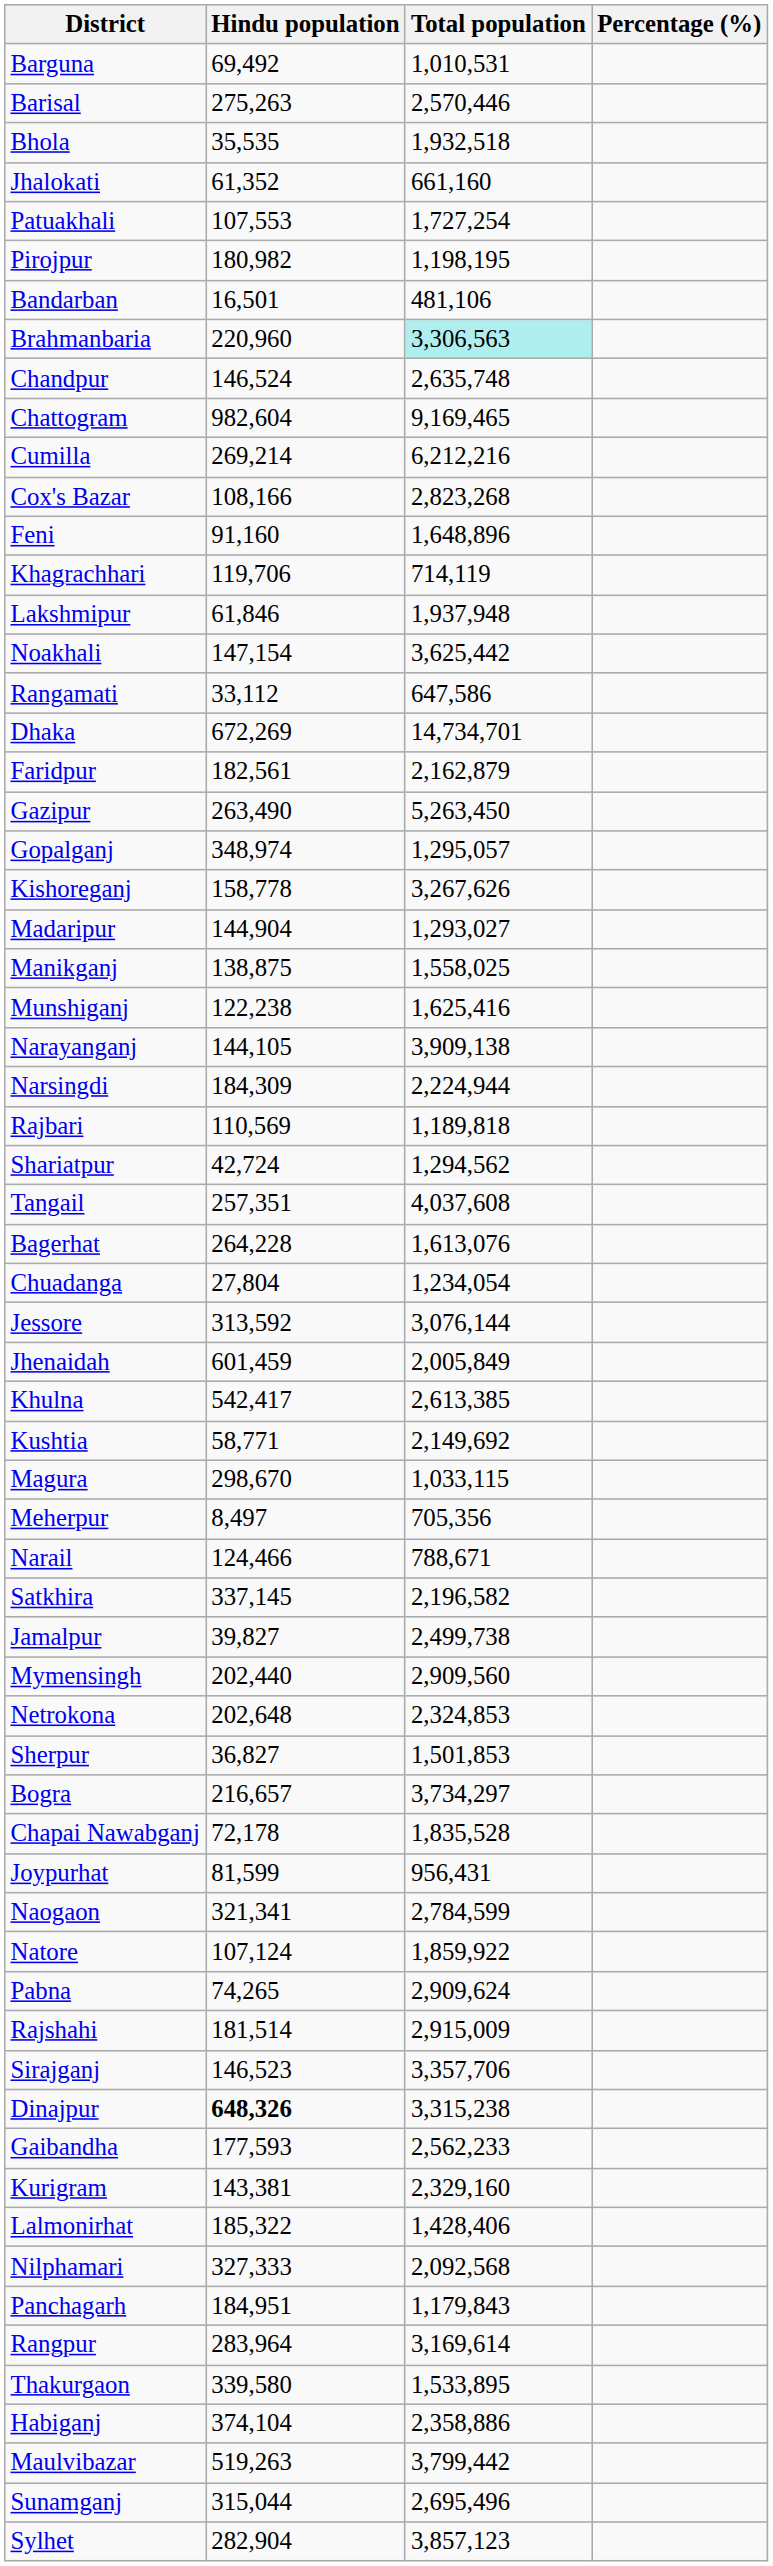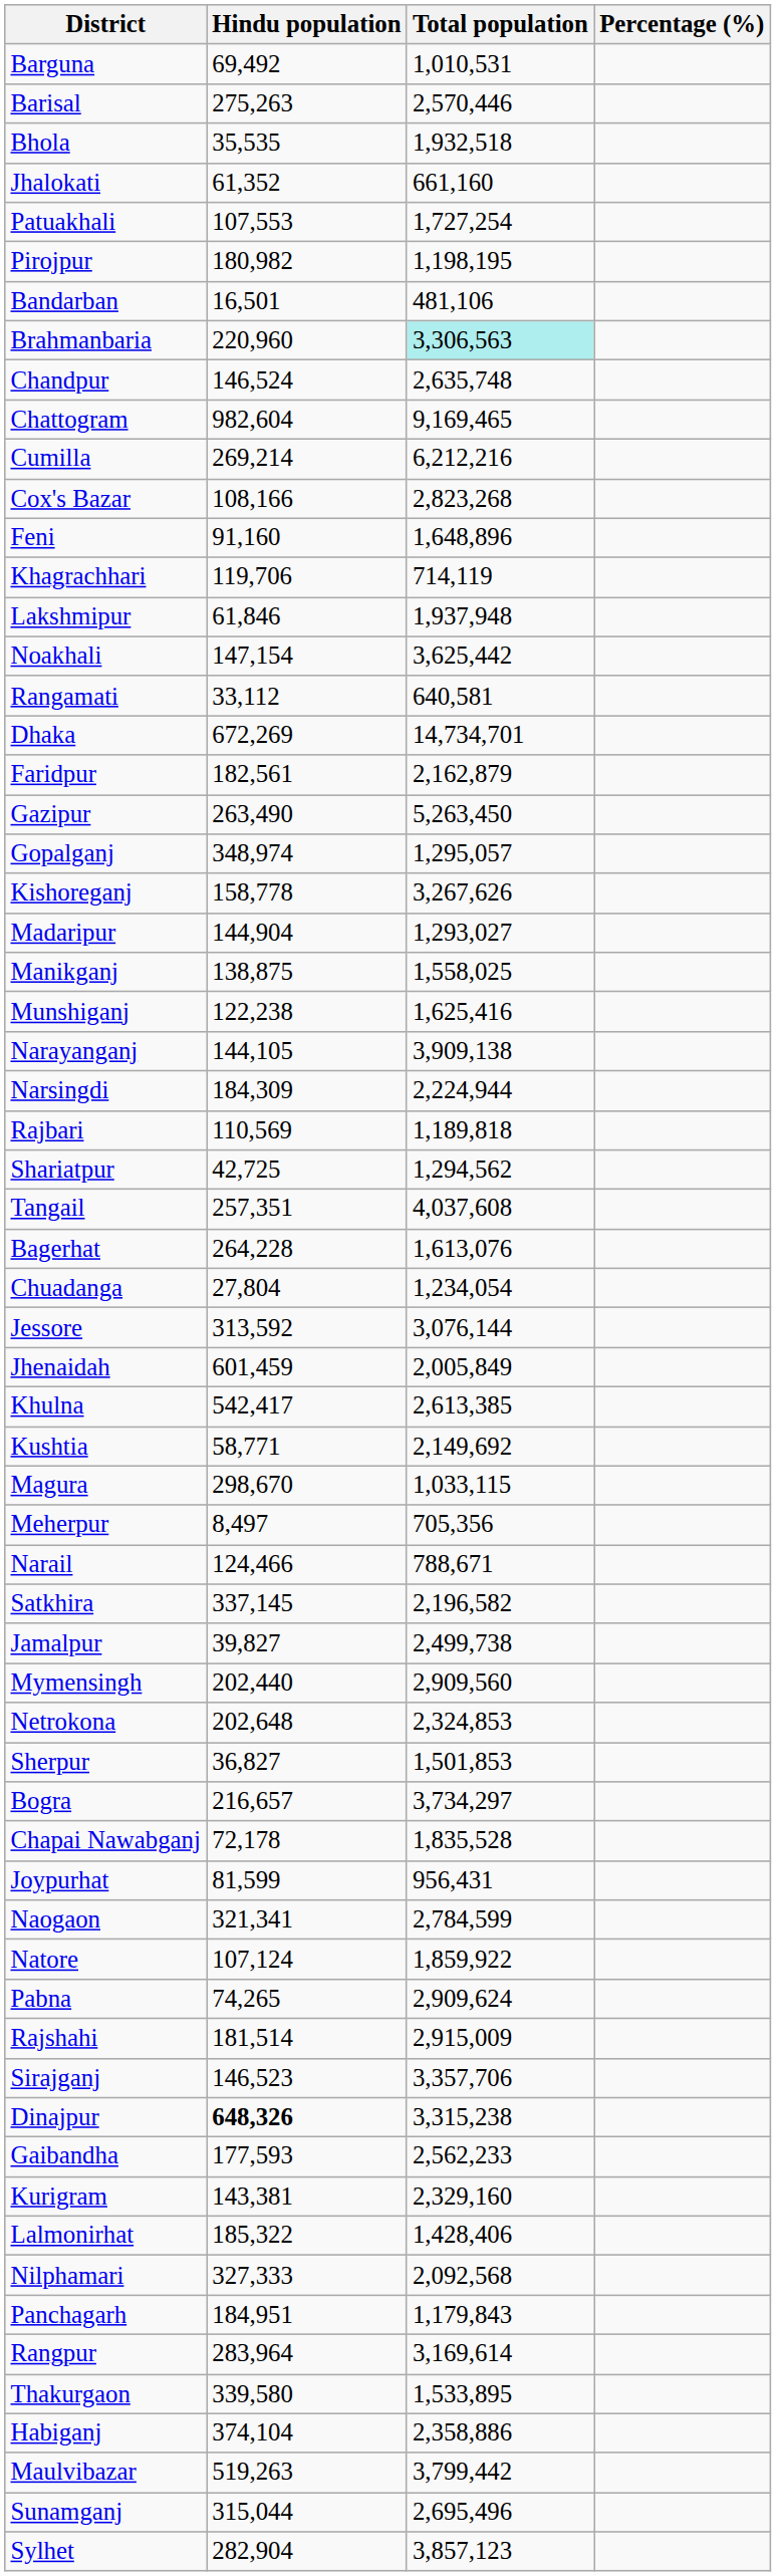Rangamati | Total population: 647,586 -> 640,581
Shariatpur | Hindu population: 42,724 -> 42,725
